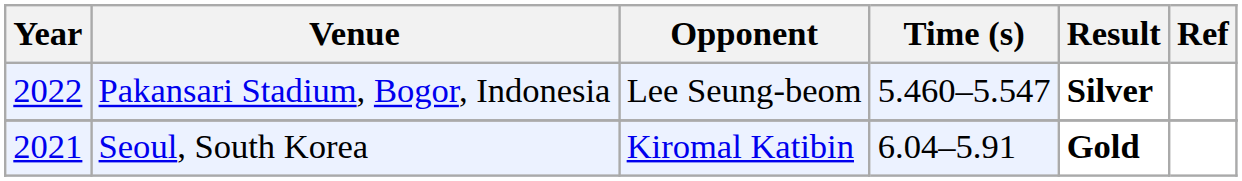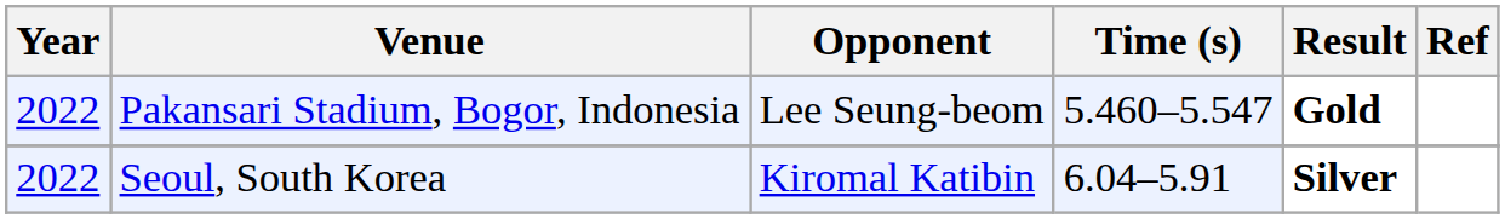Pakansari Stadium, Bogor, Indonesia | Result: Silver -> Gold
Seoul, South Korea | Year: 2021 -> 2022
Seoul, South Korea | Result: Gold -> Silver
